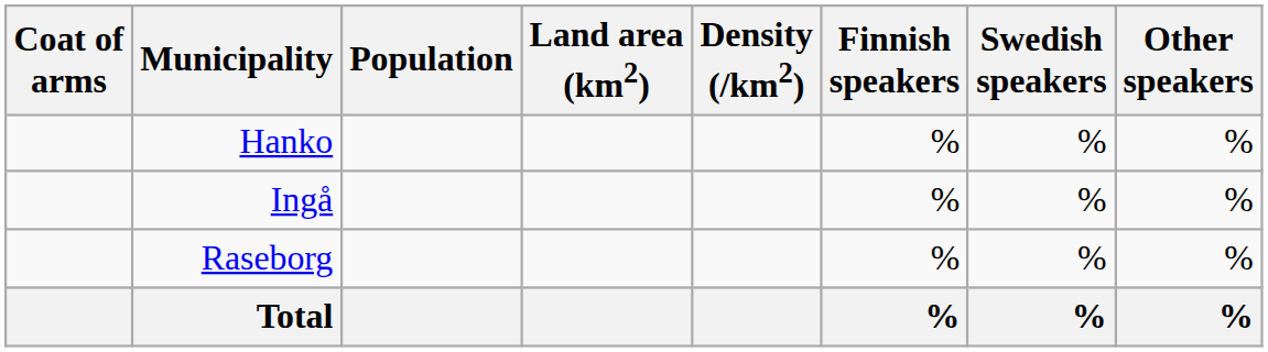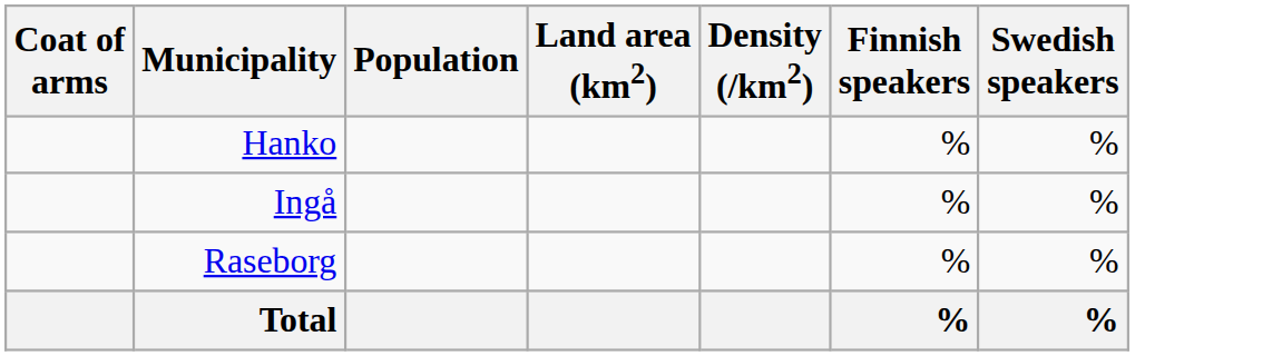- column: Other speakers | % | % | % | %
